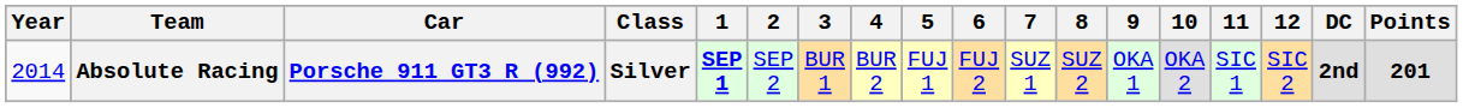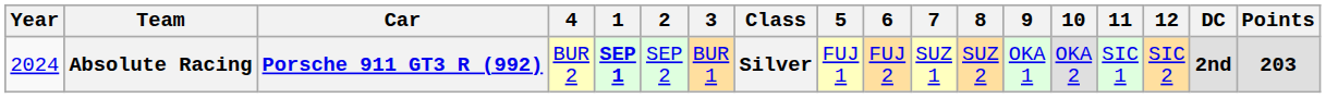columns swapped: Class <-> 4
Absolute Racing | Year: 2014 -> 2024
Absolute Racing | Points: 201 -> 203
